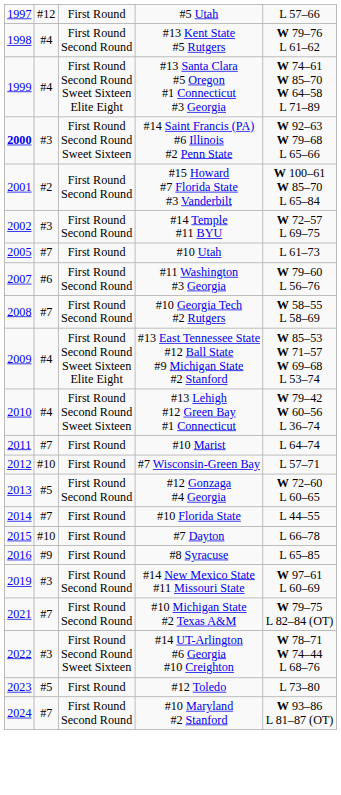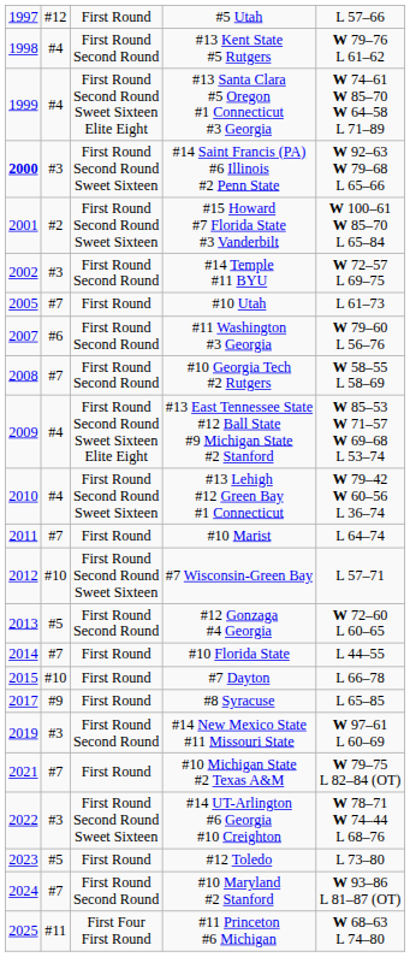#15 Howard #7 Florida State #3 Vanderbilt | column 3: First Round Second Round -> First Round Second Round Sweet Sixteen
#7 Wisconsin-Green Bay | column 3: First Round -> First Round Second Round Sweet Sixteen
#8 Syracuse | column 1: 2016 -> 2017
#10 Michigan State #2 Texas A&M | column 3: First Round Second Round -> First Round
+ row: 2025 | #11 | First Four First Round | #11 Princeton #6 Michigan | W 68–63 L 74–80
